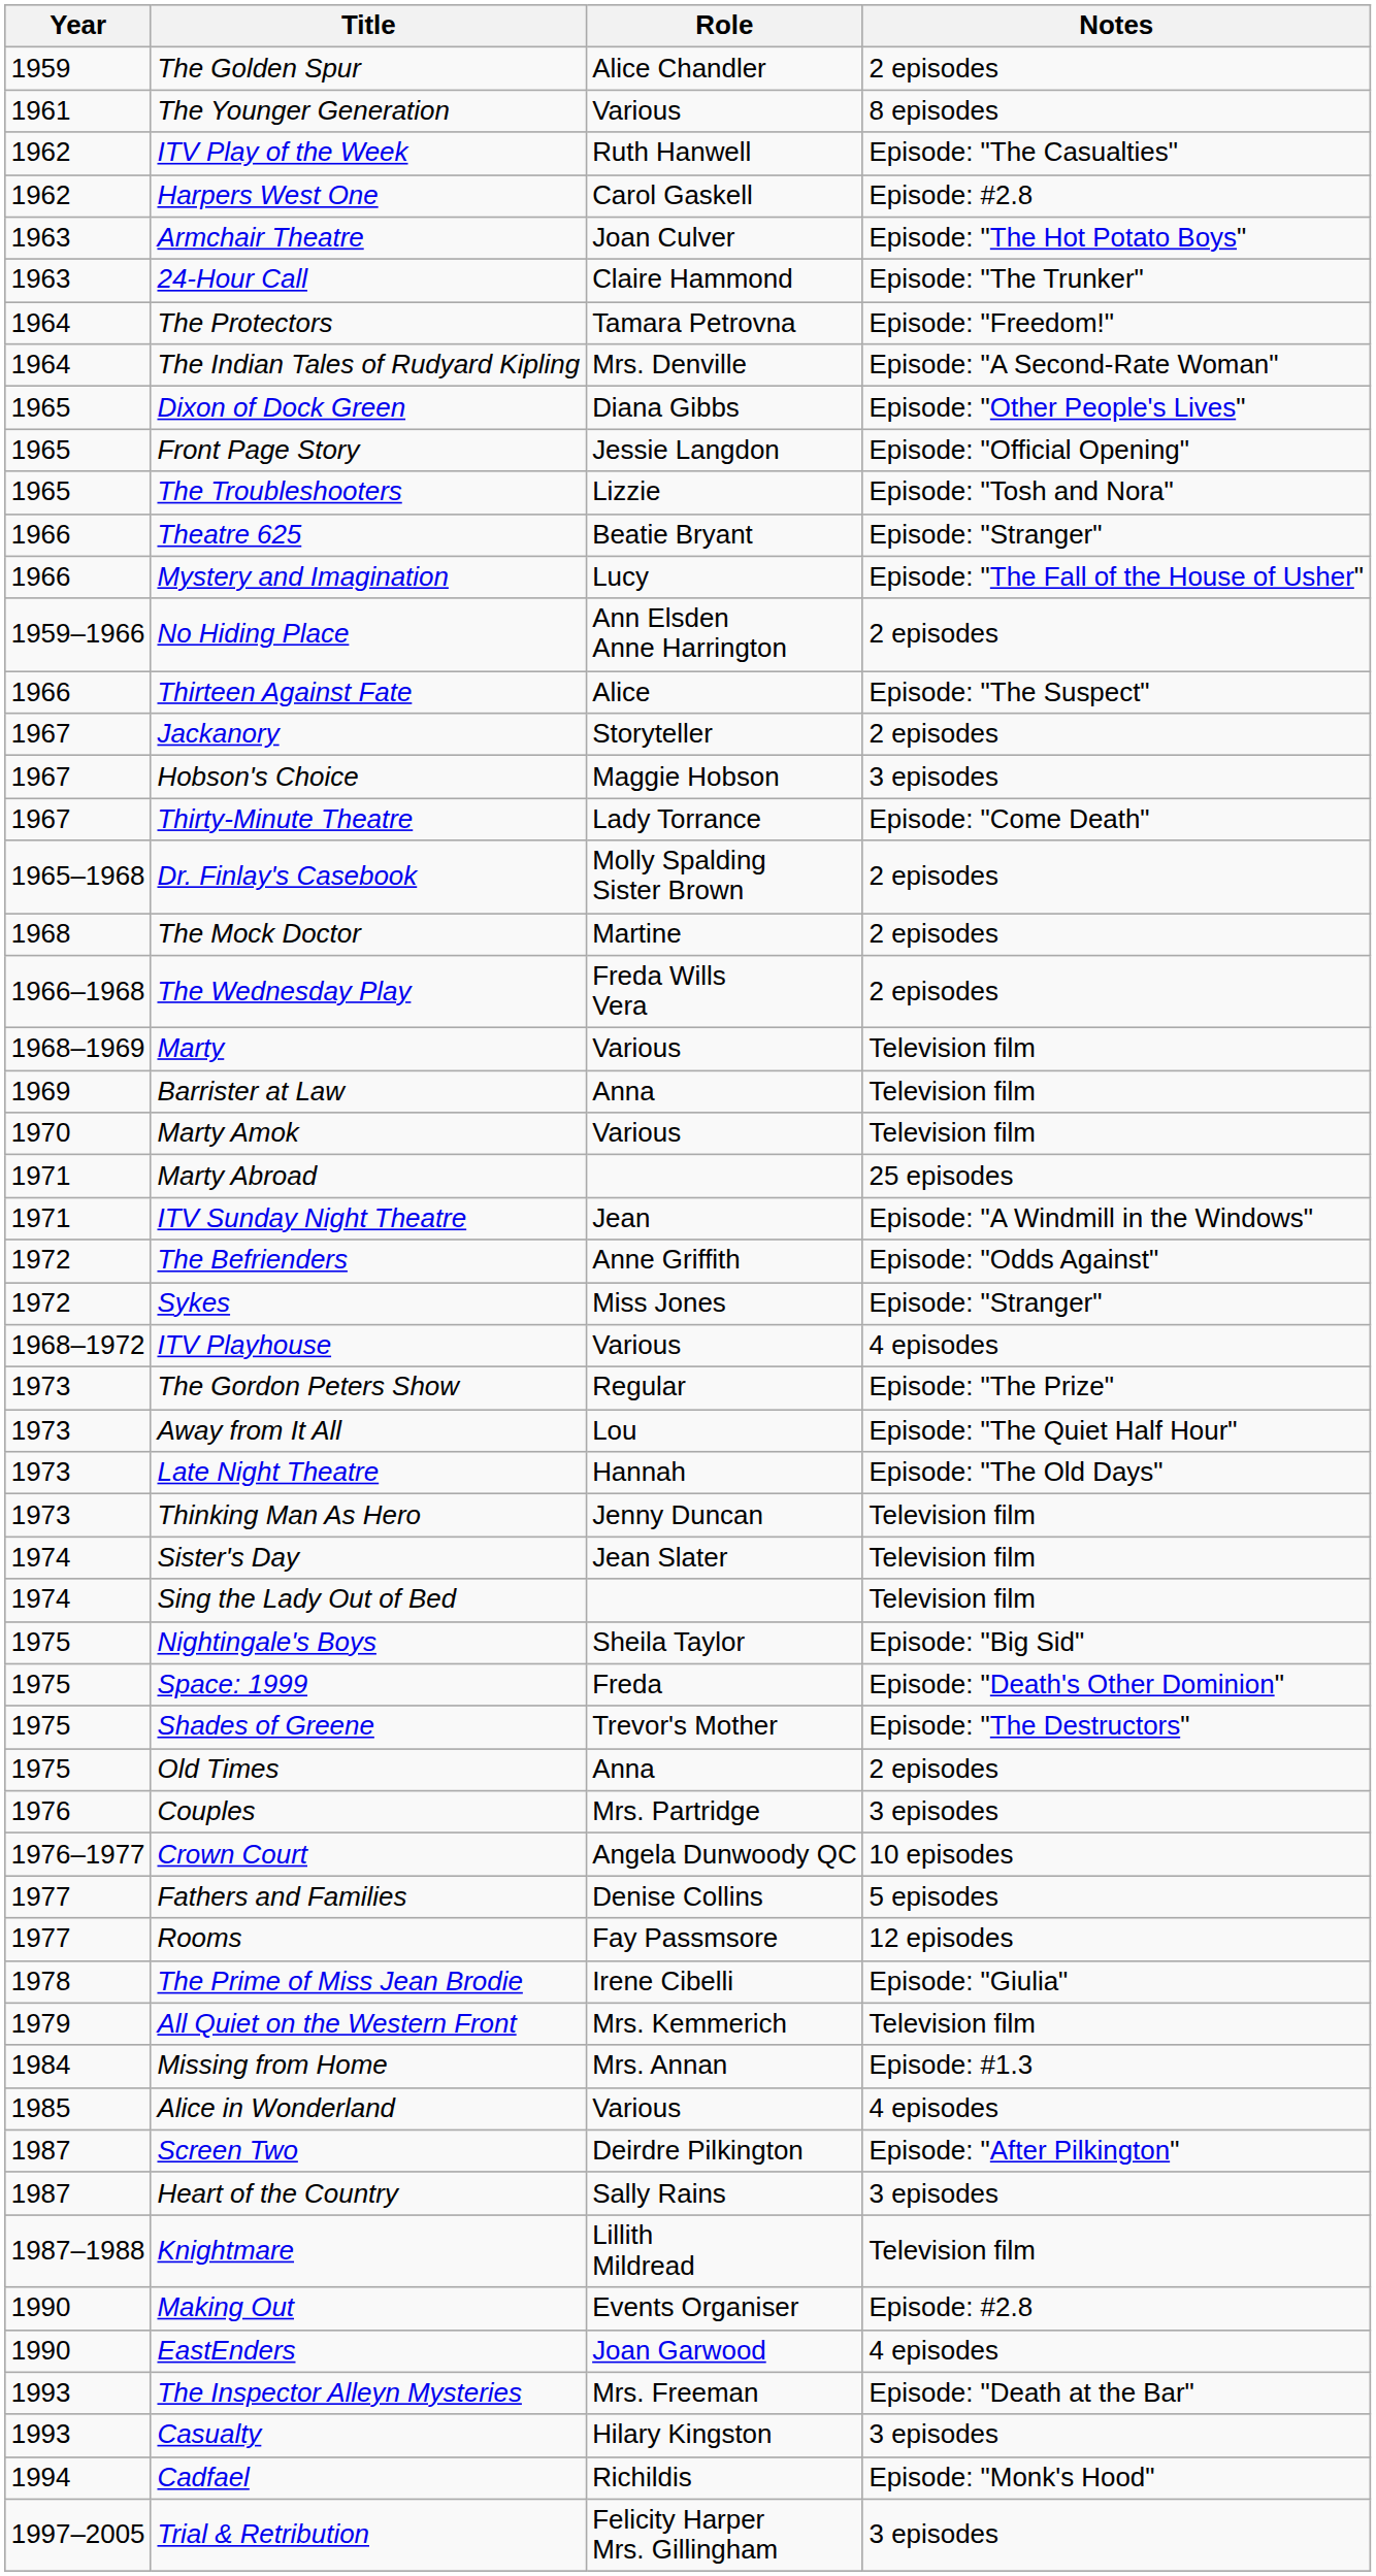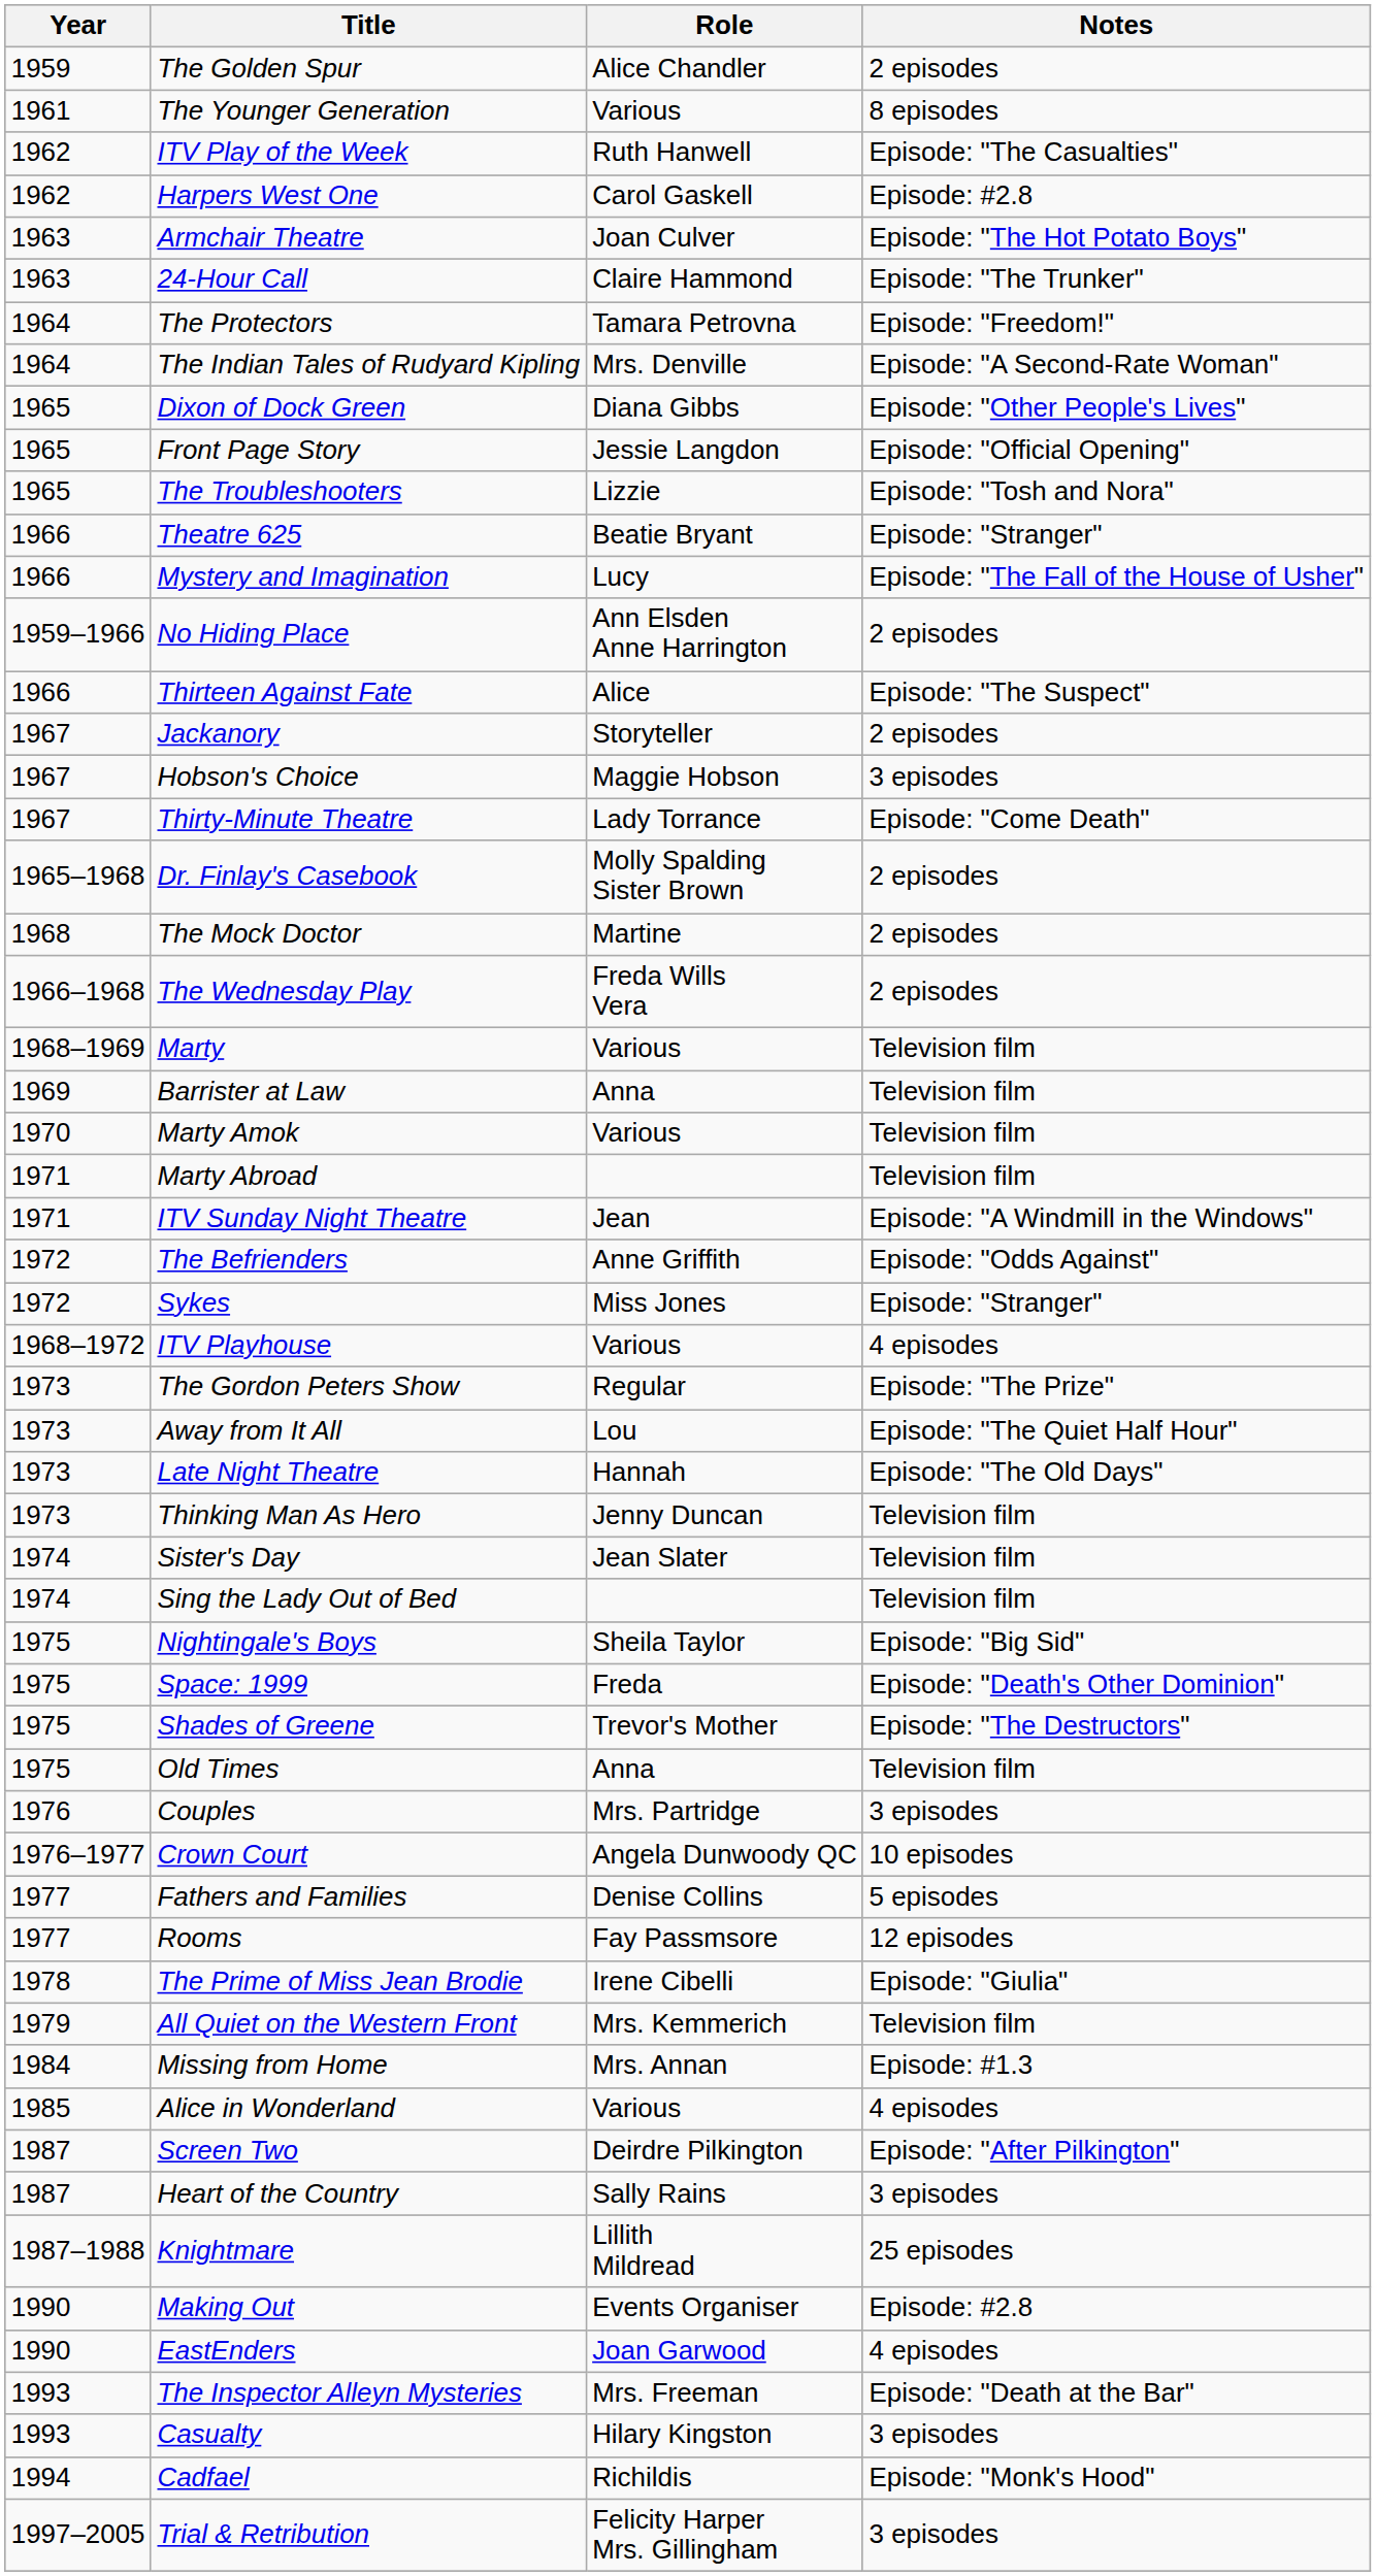Marty Abroad | Notes: 25 episodes -> Television film
Old Times | Notes: 2 episodes -> Television film
Knightmare | Notes: Television film -> 25 episodes
